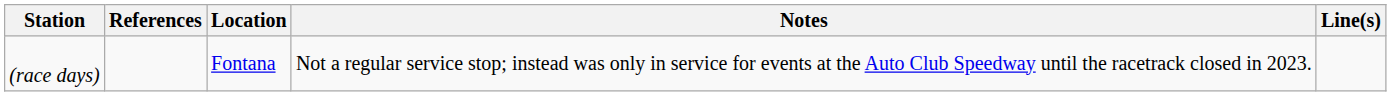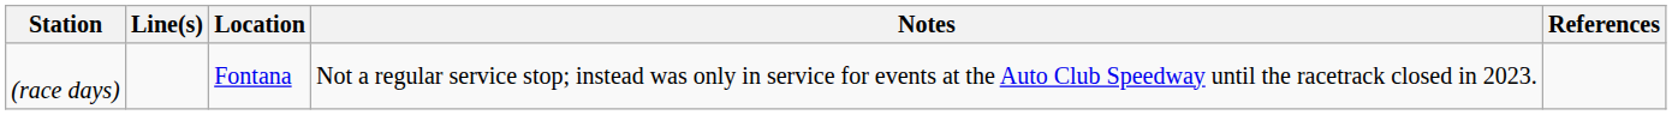columns swapped: Line(s) <-> References
